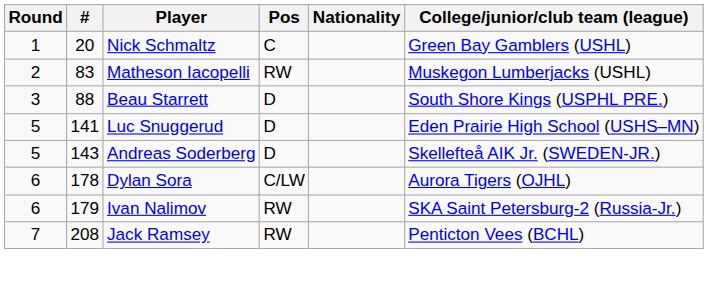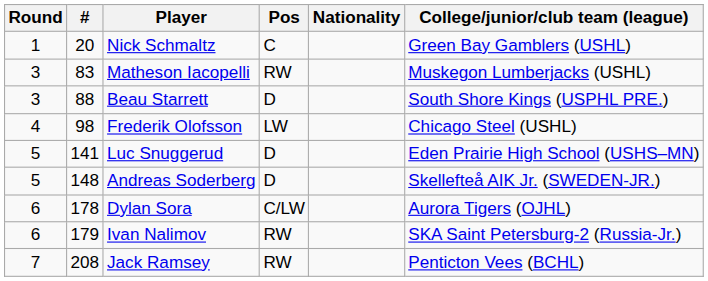Matheson Iacopelli | Round: 2 -> 3
+ row: 4 | 98 | Frederik Olofsson | LW | Chicago Steel (USHL)
Andreas Soderberg | #: 143 -> 148
